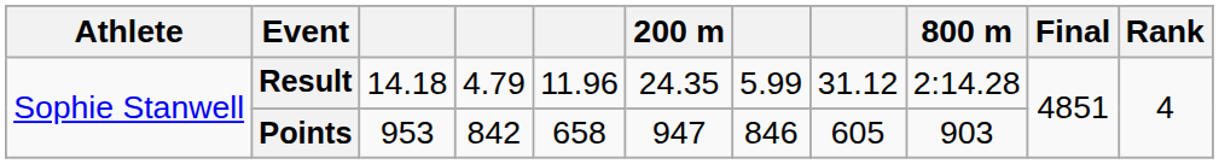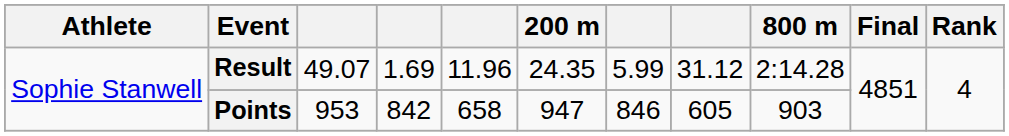Result | column 3: 14.18 -> 49.07
Result | column 4: 4.79 -> 1.69
